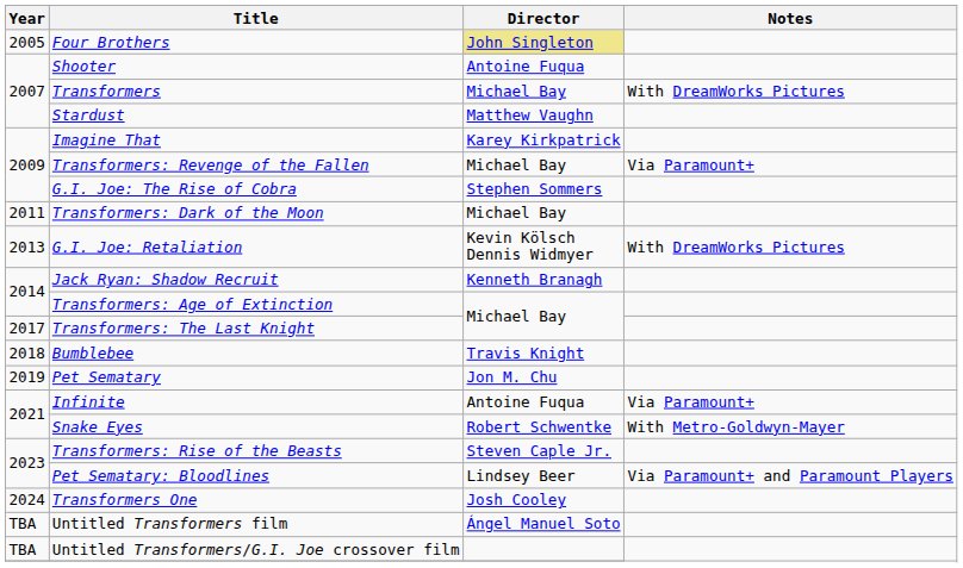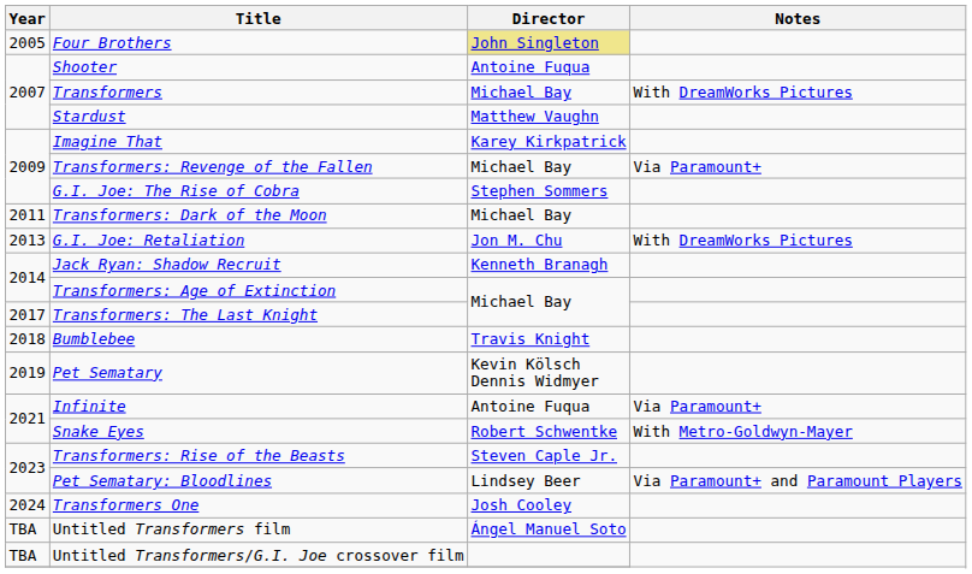G.I. Joe: Retaliation | Director: Kevin Kölsch Dennis Widmyer -> Jon M. Chu
Pet Sematary | Director: Jon M. Chu -> Kevin Kölsch Dennis Widmyer
